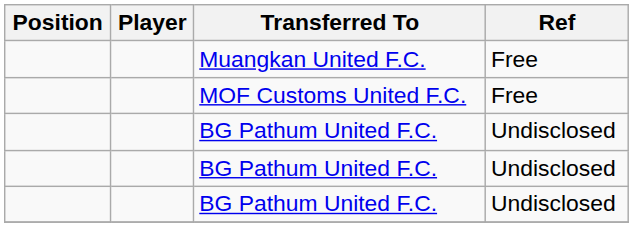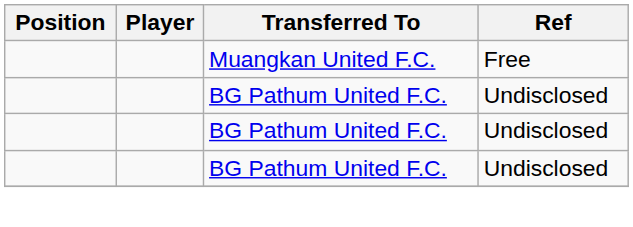- row: MOF Customs United F.C. | Free
